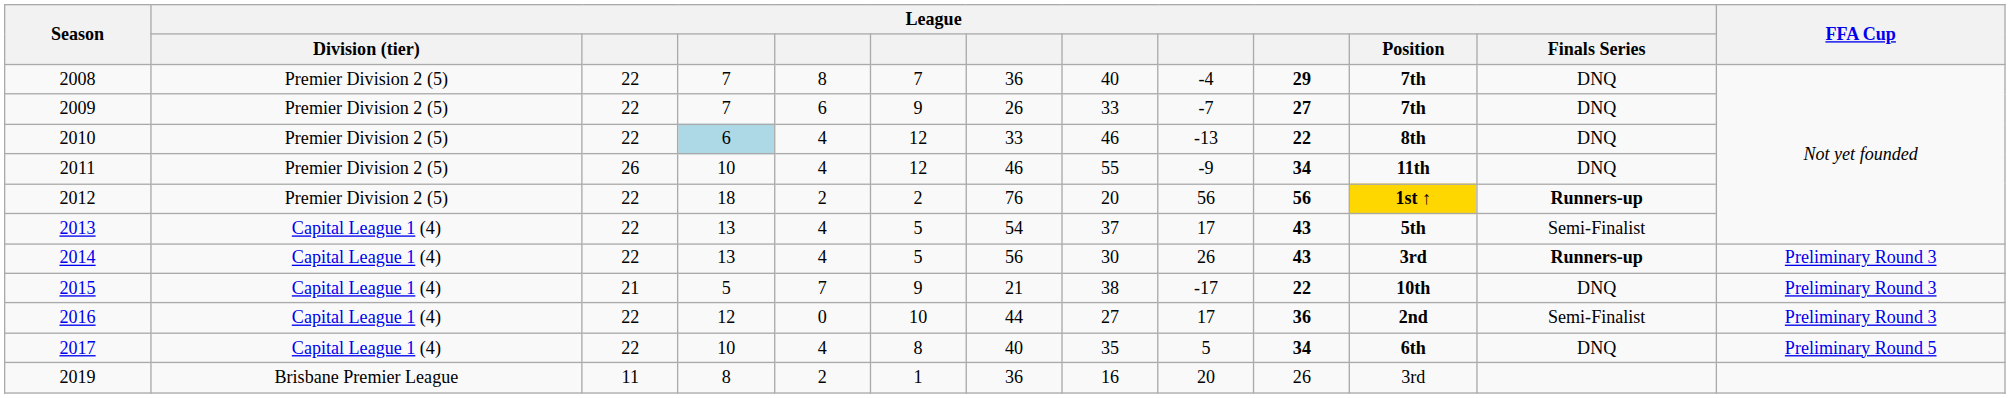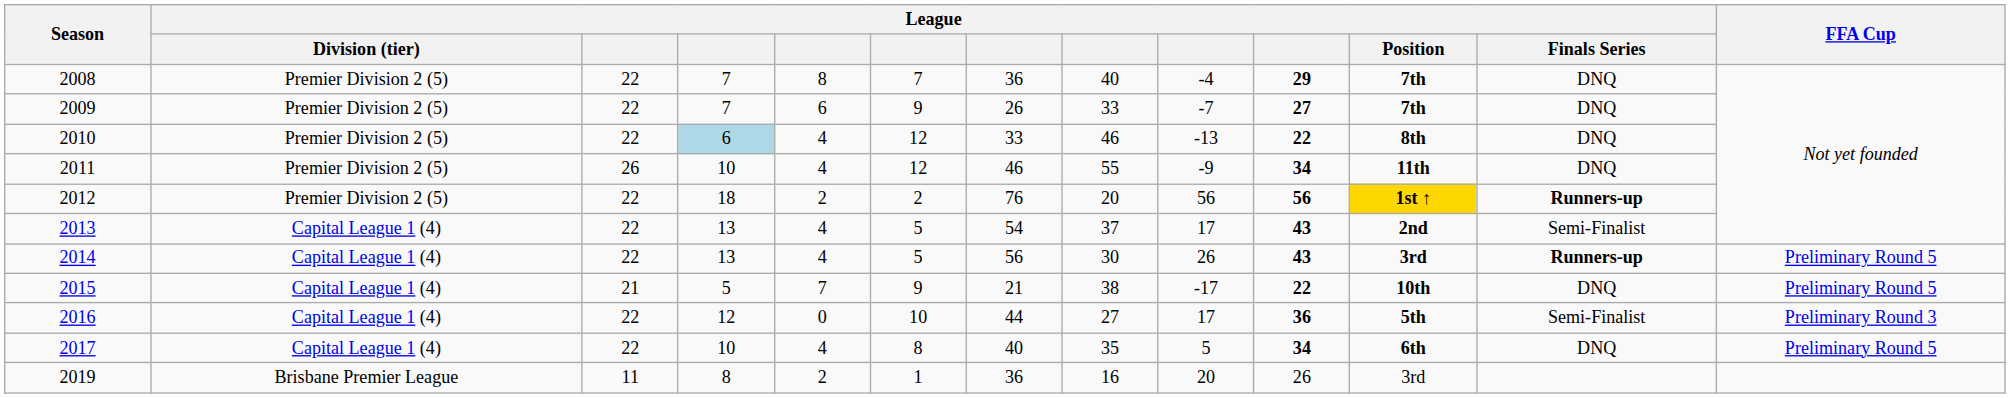2013 | League / Position: 5th -> 2nd
2014 | FFA Cup: Preliminary Round 3 -> Preliminary Round 5
2015 | FFA Cup: Preliminary Round 3 -> Preliminary Round 5
2016 | League / Position: 2nd -> 5th
